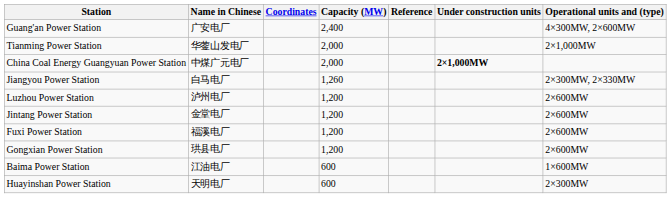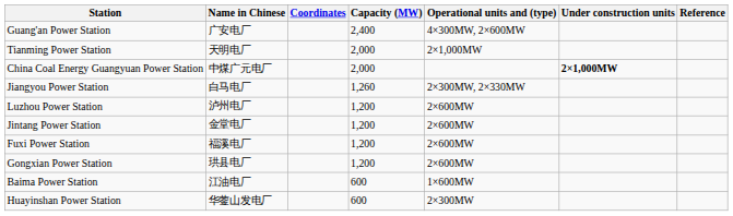columns swapped: Operational units and (type) <-> Reference
Tianming Power Station | Name in Chinese: 华蓥山发电厂 -> 天明电厂
Huayinshan Power Station | Name in Chinese: 天明电厂 -> 华蓥山发电厂
